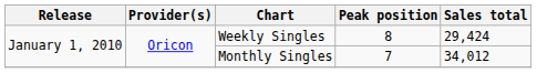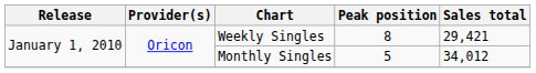Weekly Singles | Sales total: 29,424 -> 29,421
Monthly Singles | Peak position: 7 -> 5
